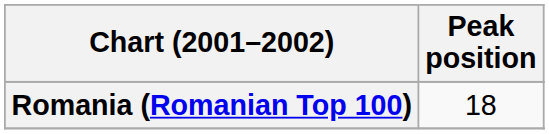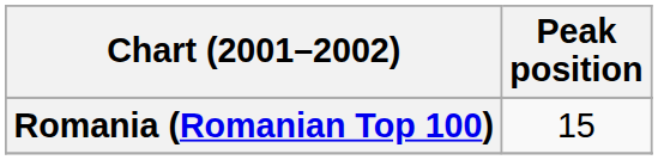Romania (Romanian Top 100) | Peak position: 18 -> 15
